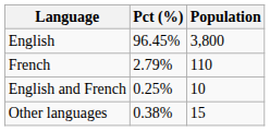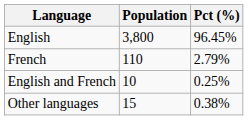columns swapped: Population <-> Pct (%)
